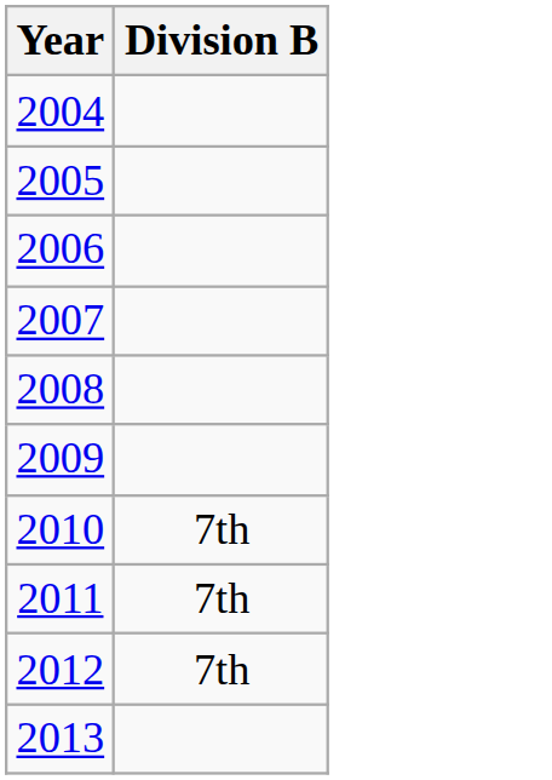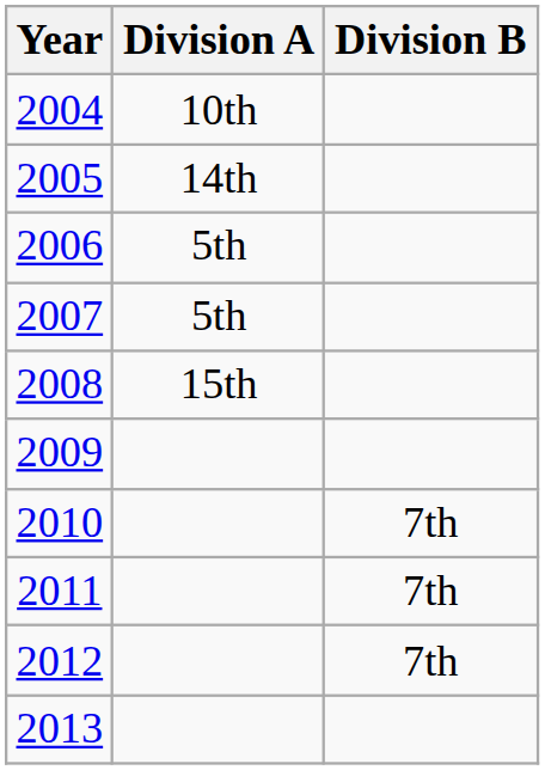+ column: Division A | 10th | 14th | 5th | 5th | 15th
